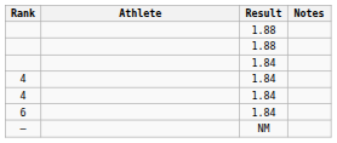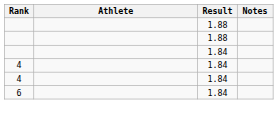- row: — | NM
